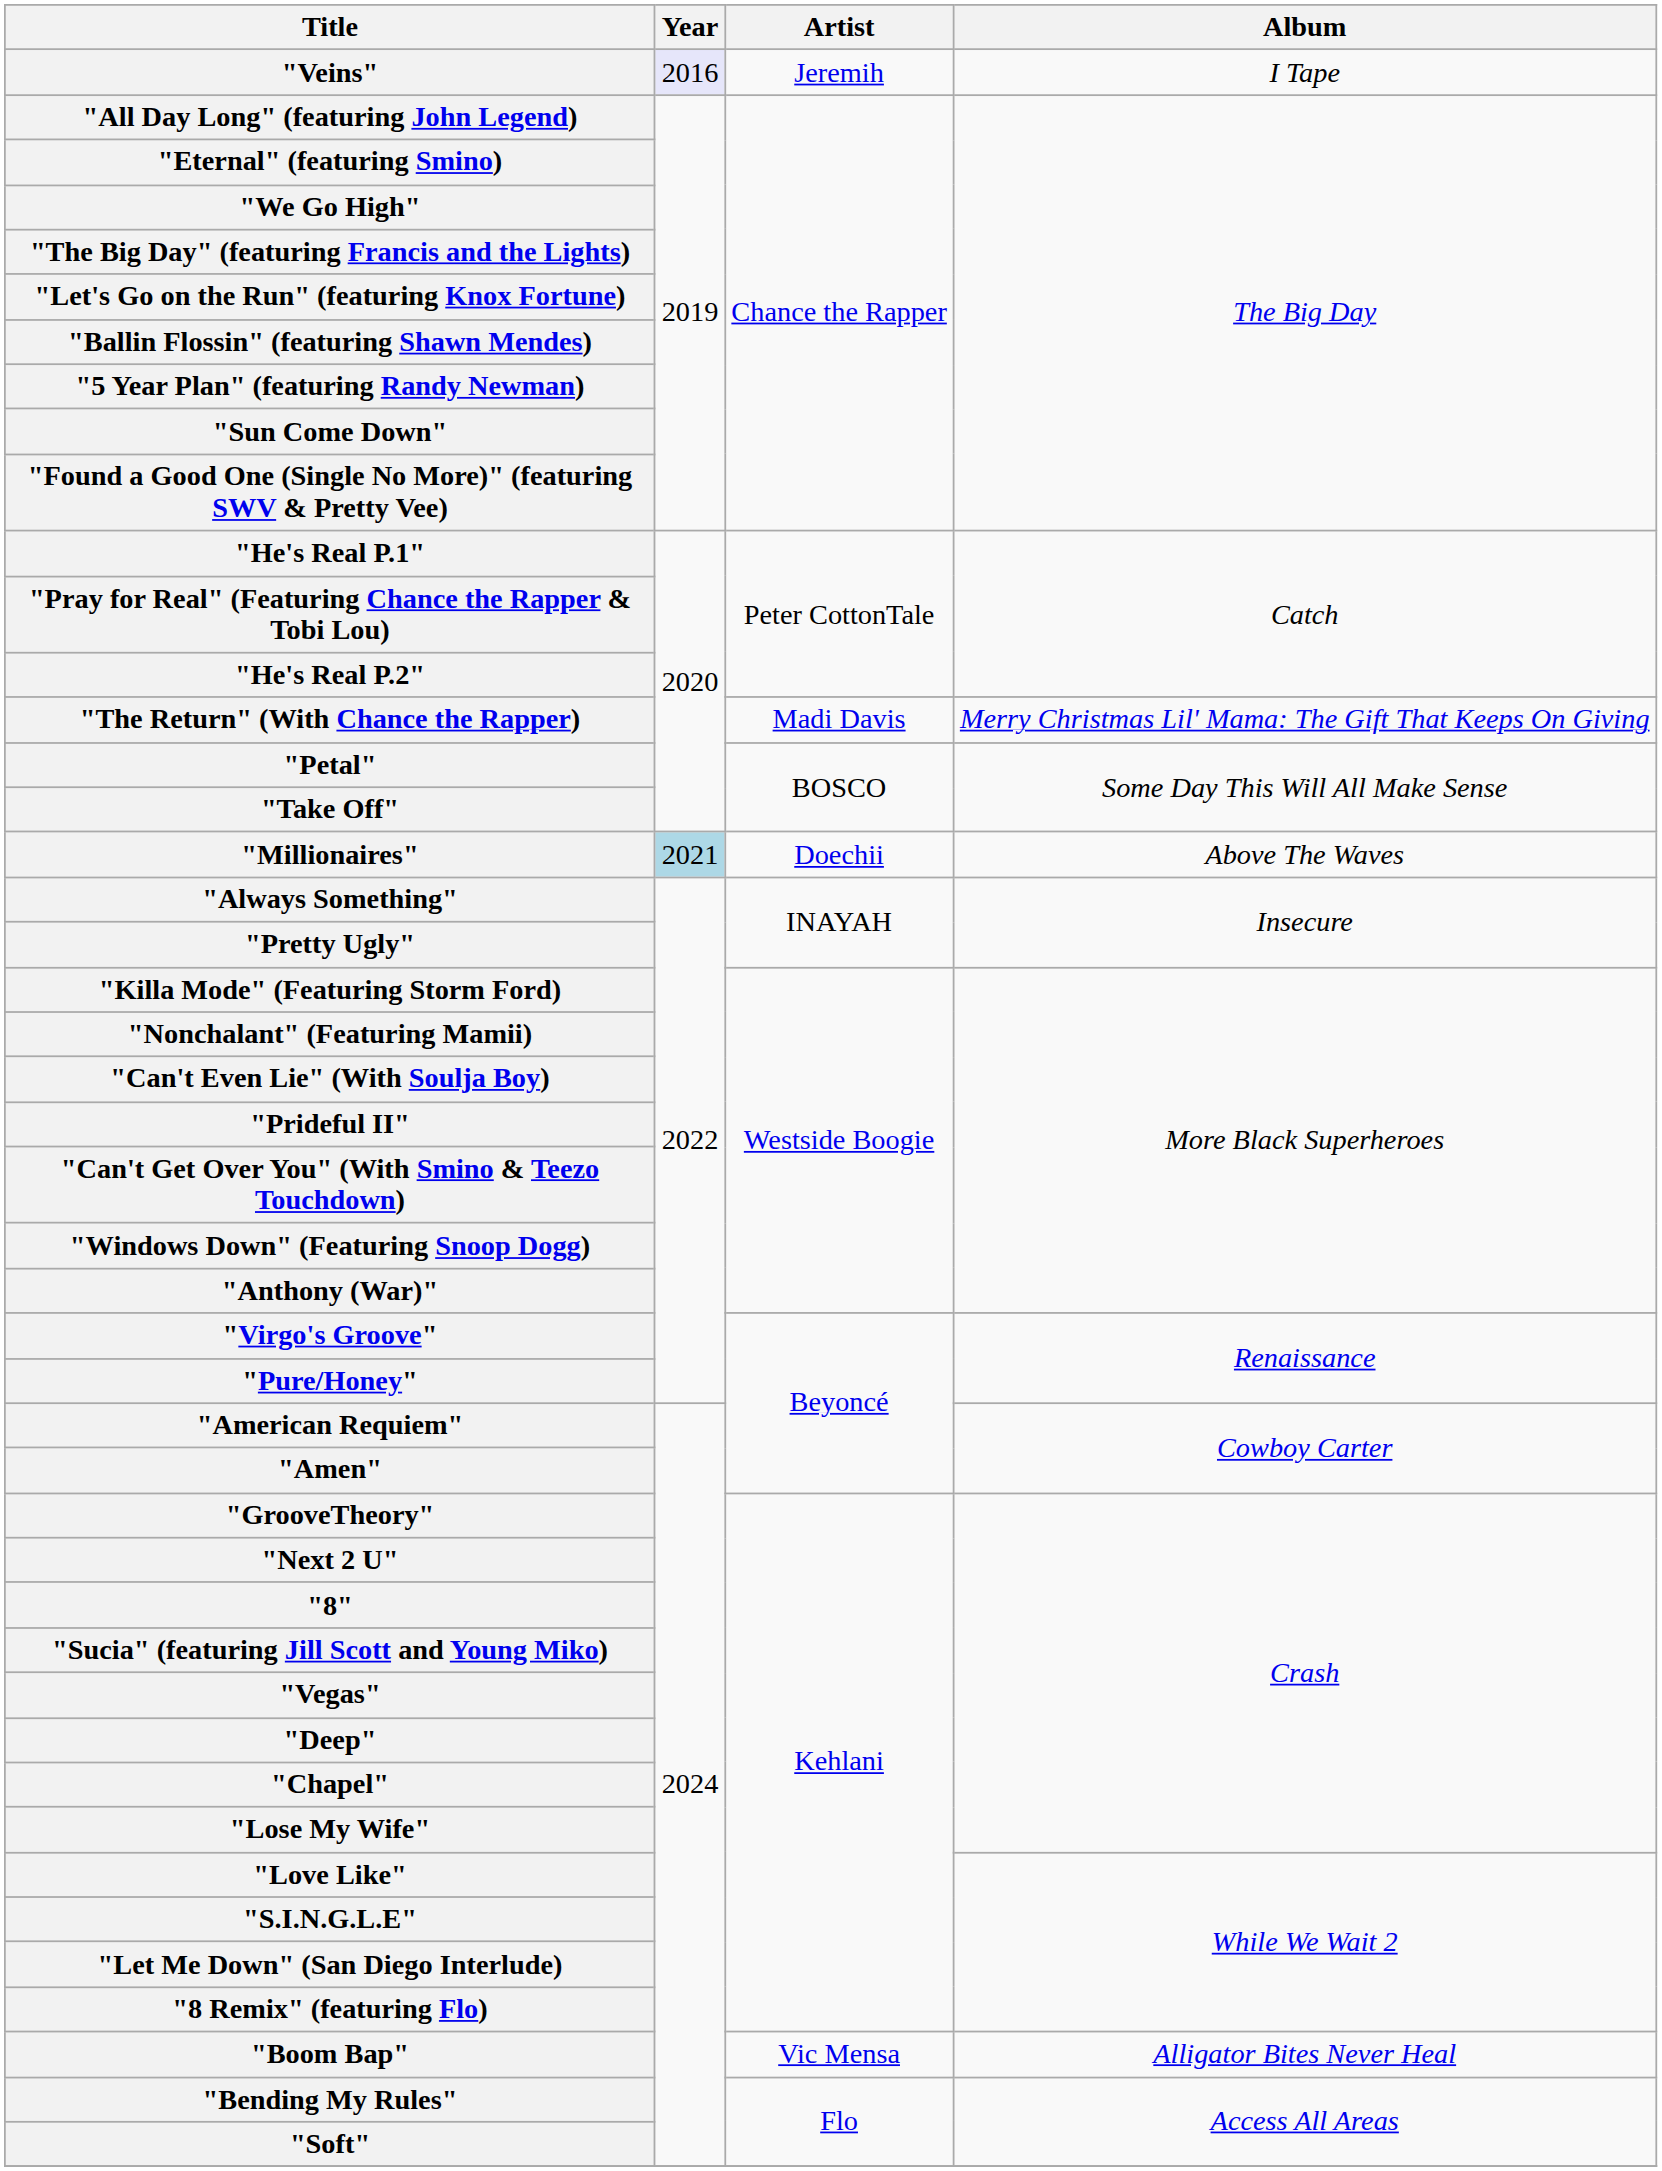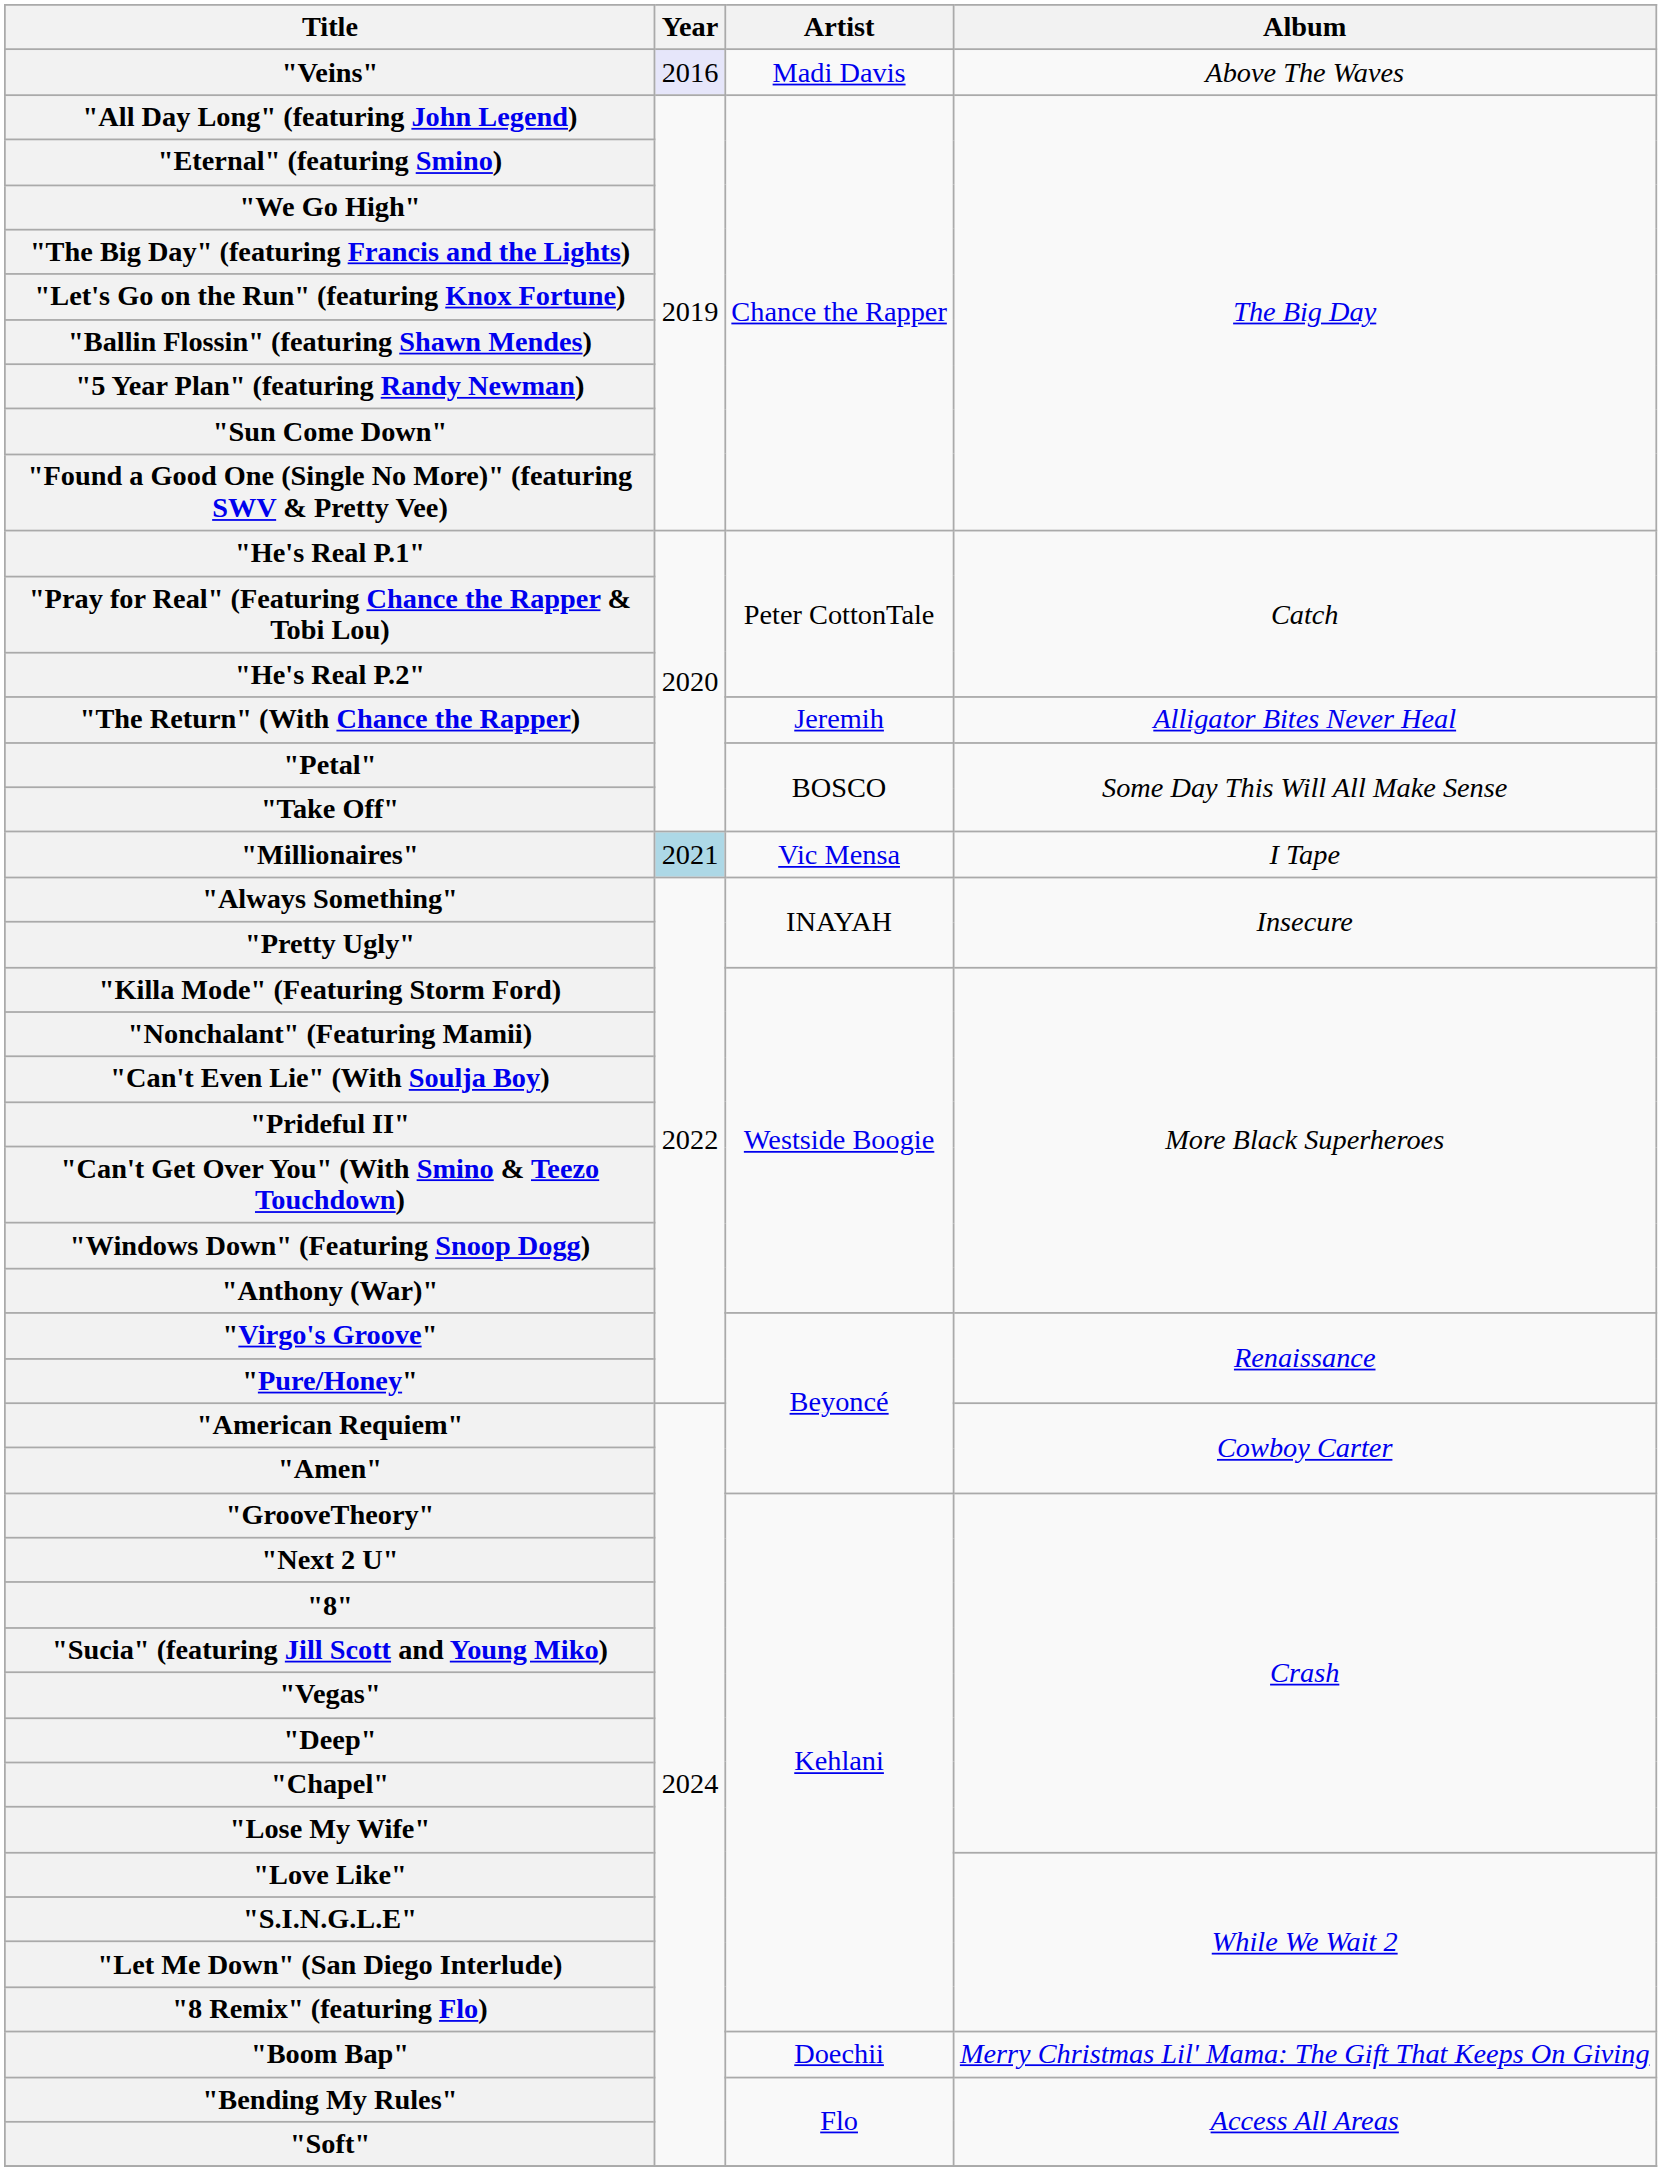"Veins" | Artist: Jeremih -> Madi Davis
"Veins" | Album: I Tape -> Above The Waves
"The Return" (With Chance the Rapper) | Artist: Madi Davis -> Jeremih
"The Return" (With Chance the Rapper) | Album: Merry Christmas Lil' Mama: The Gift That Keeps On Giving -> Alligator Bites Never Heal
"Millionaires" | Artist: Doechii -> Vic Mensa
"Millionaires" | Album: Above The Waves -> I Tape
"Boom Bap" | Artist: Vic Mensa -> Doechii
"Boom Bap" | Album: Alligator Bites Never Heal -> Merry Christmas Lil' Mama: The Gift That Keeps On Giving
